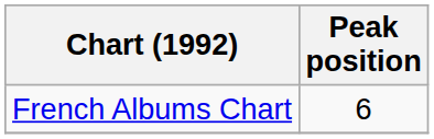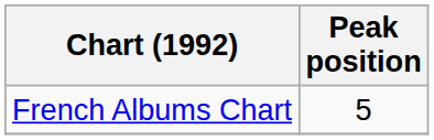French Albums Chart | Peak position: 6 -> 5
